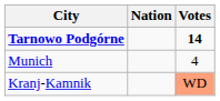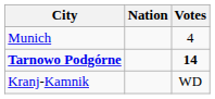rows swapped: Tarnowo Podgórne <-> Munich
Kranj-Kamnik | Votes: lightsalmon background -> no background
